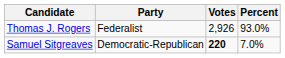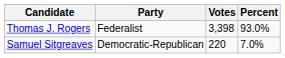Thomas J. Rogers | Votes: 2,926 -> 3,398
Samuel Sitgreaves | Votes: bold -> normal
